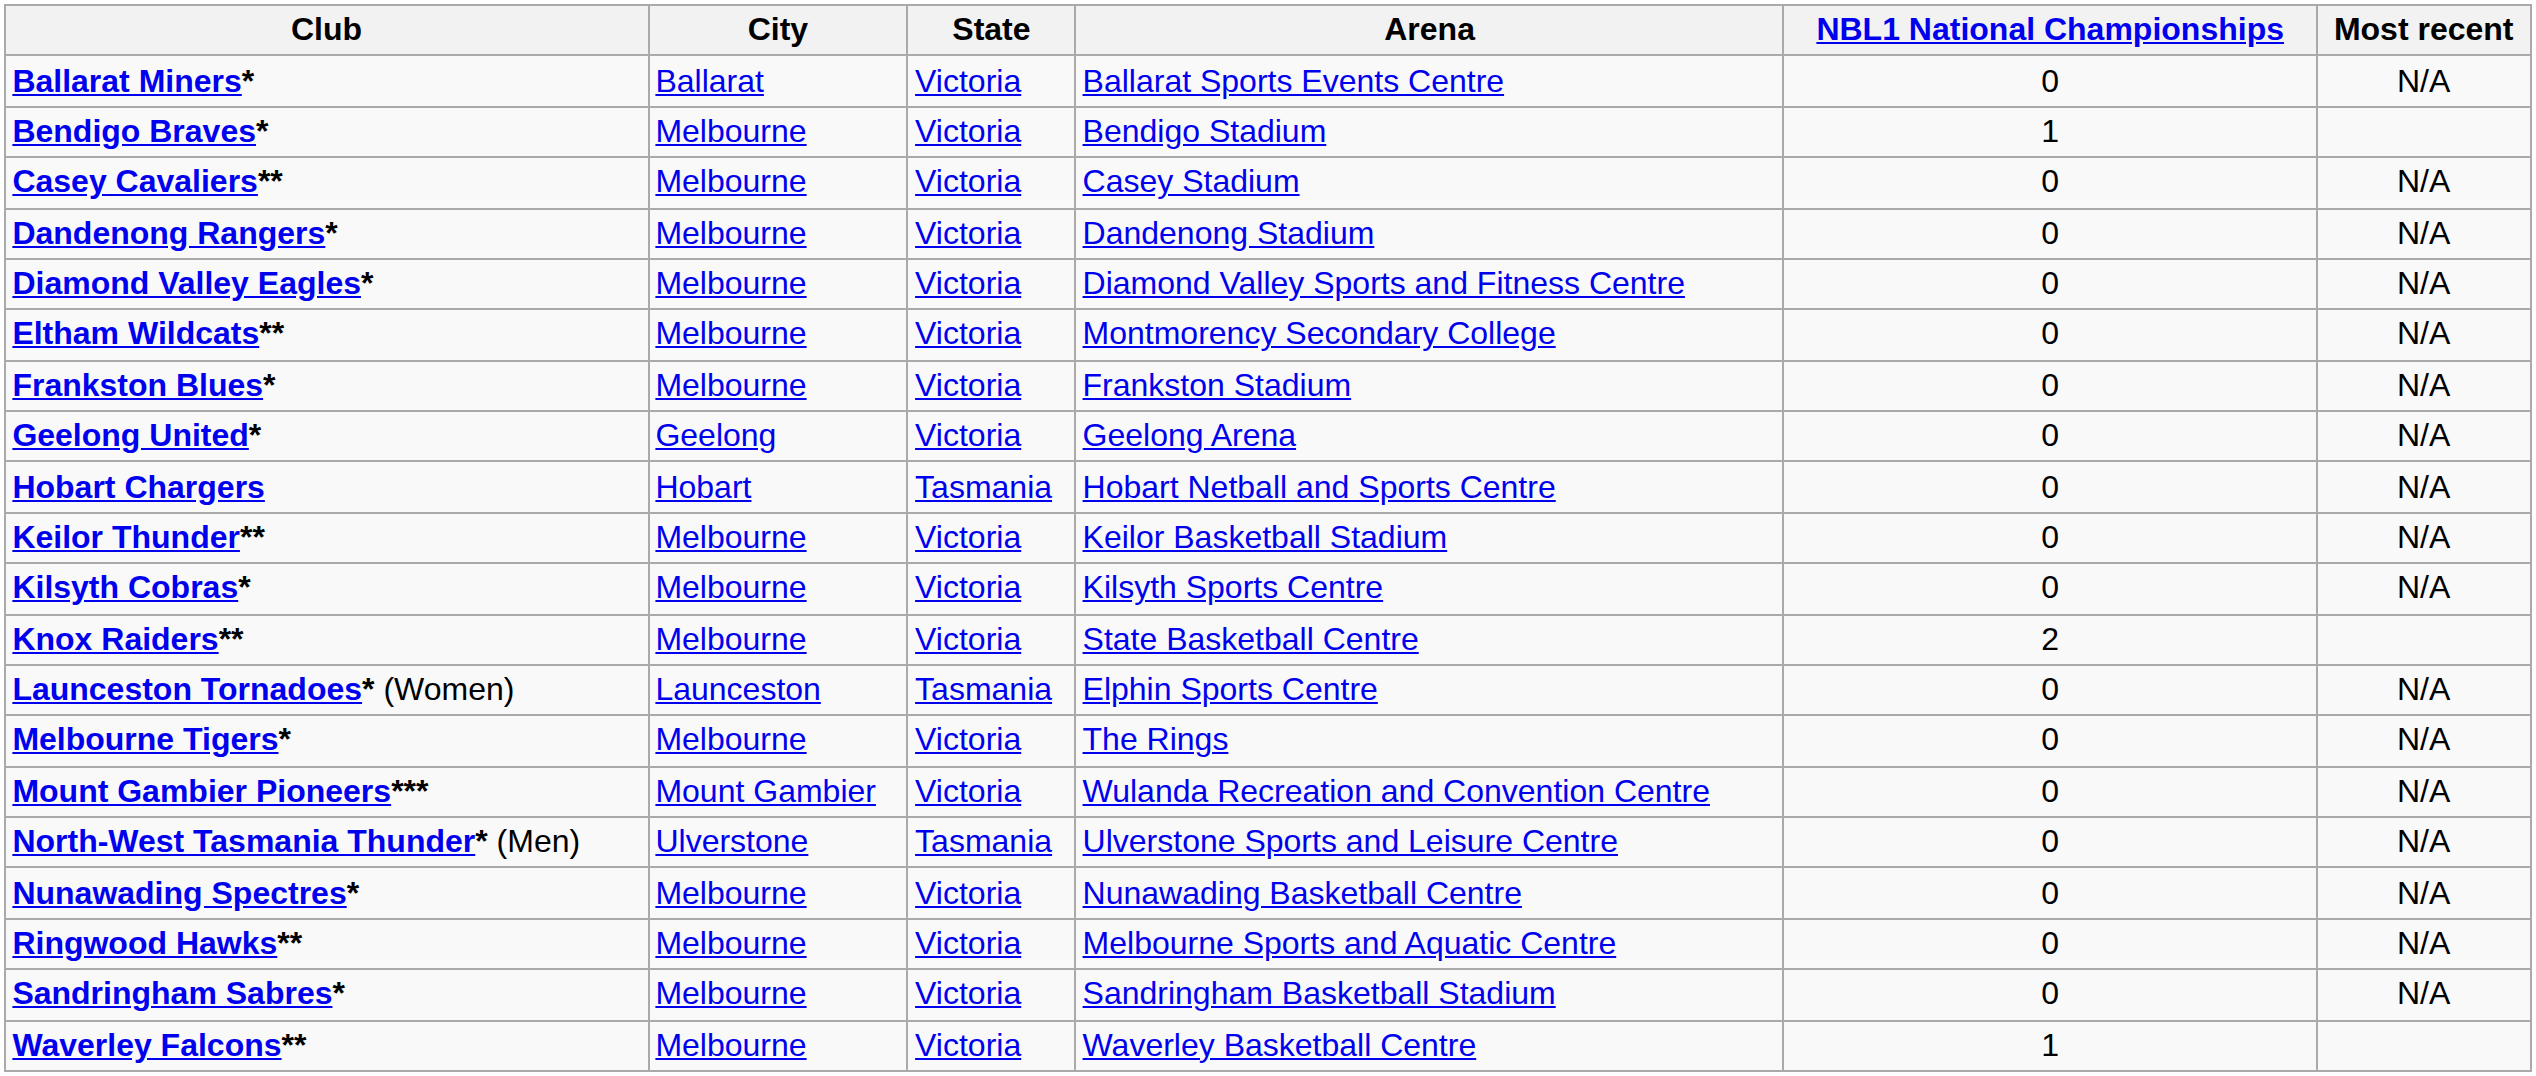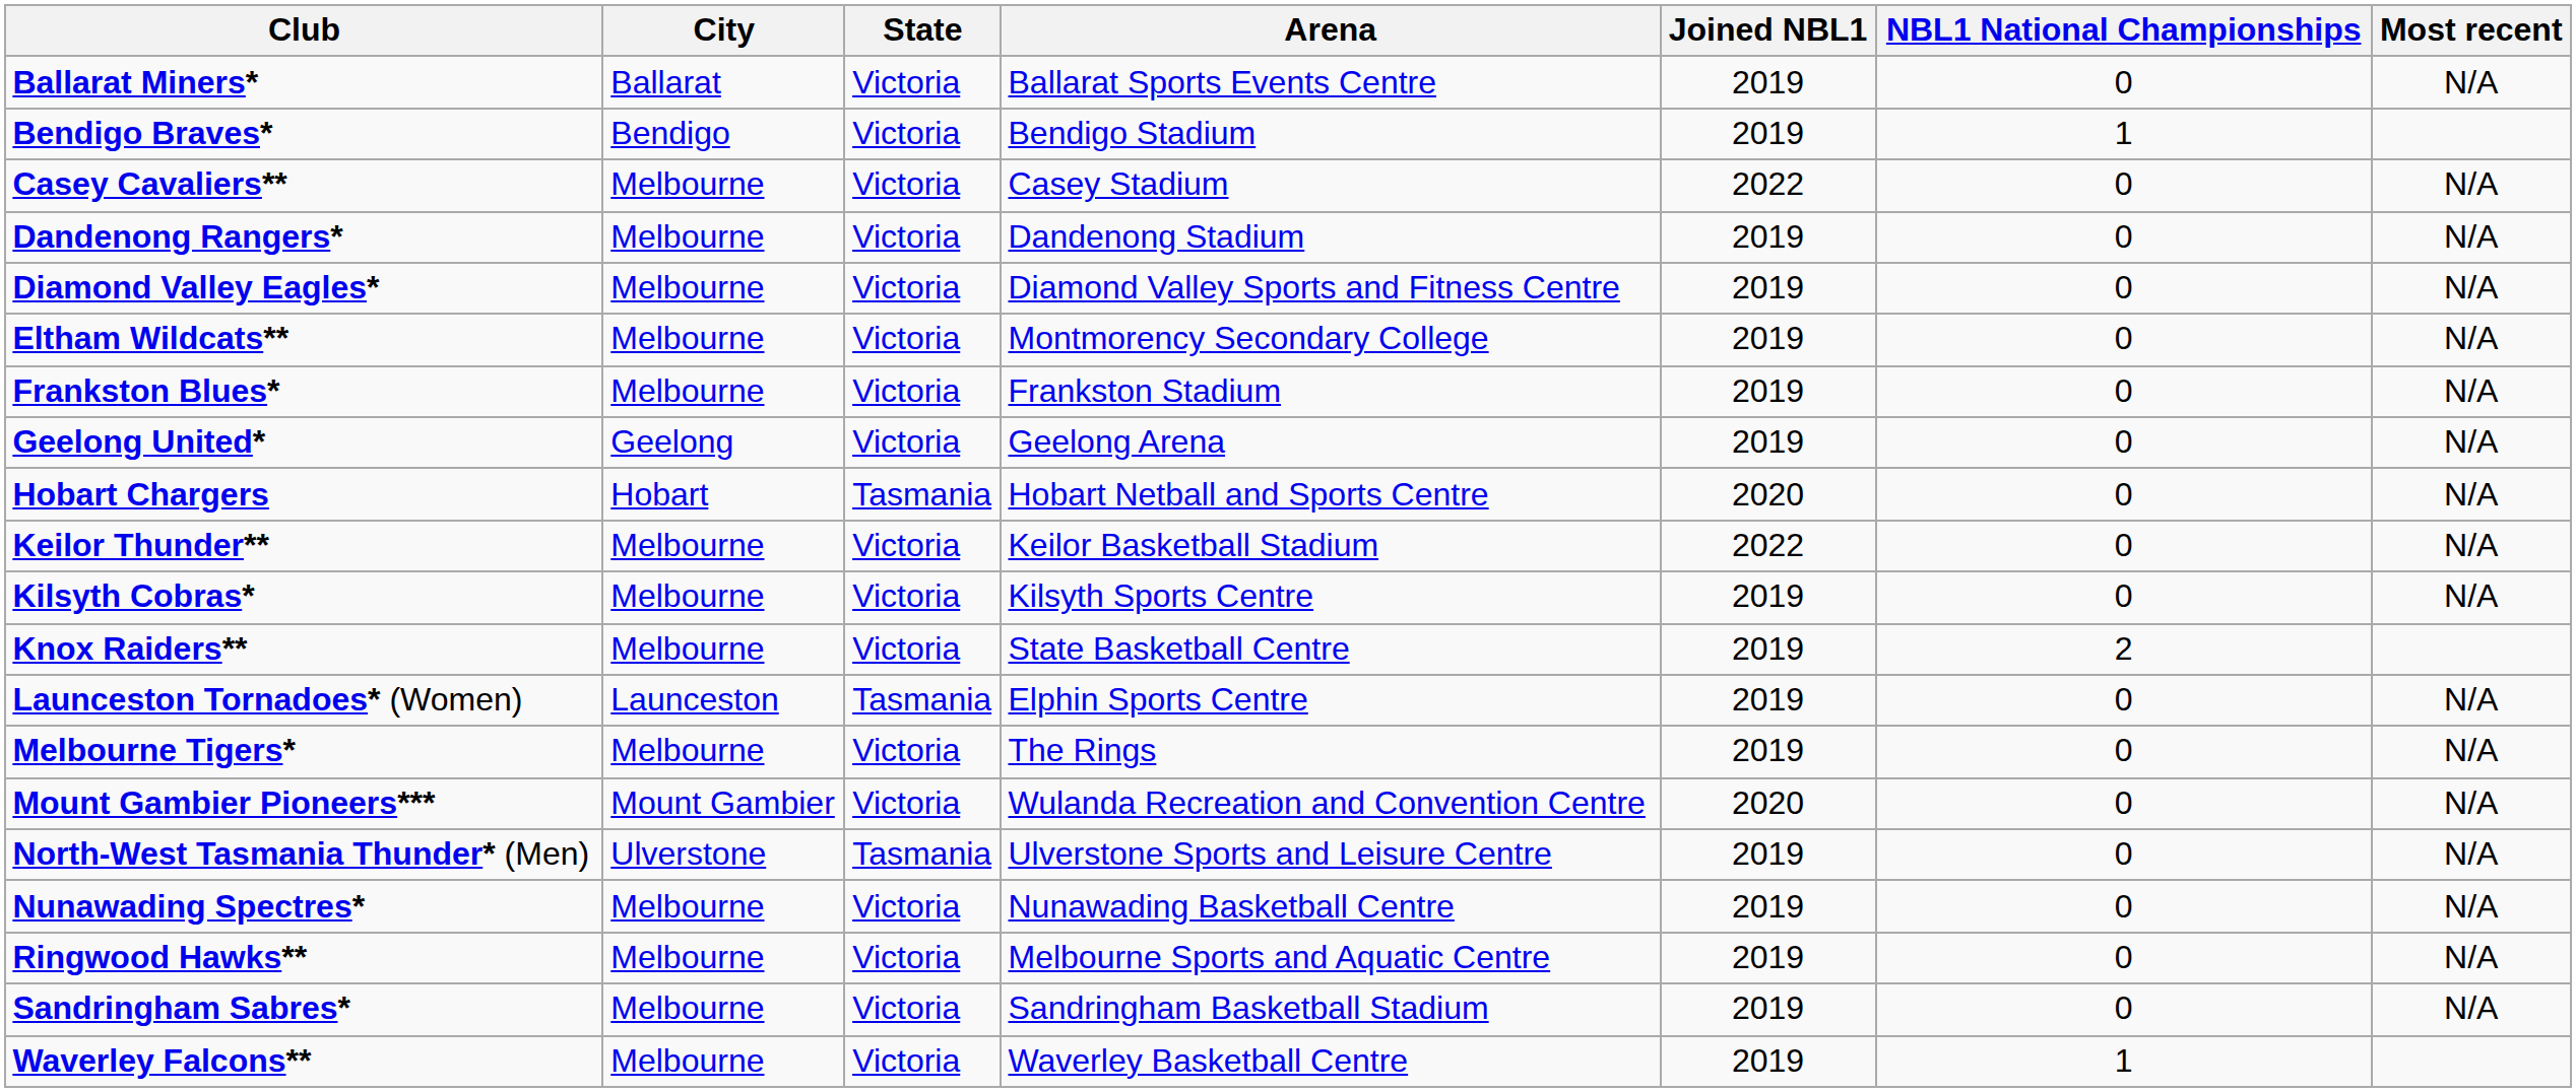+ column: Joined NBL1 | 2019 | 2019 | 2022 | 2019 | 2019 | 2019 | 2019 | 2019 | 2020 | 2022 | 2019 | 2019 | 2019 | 2019 | 2020 | 2019 | 2019 | 2019 | 2019 | 2019
Bendigo Braves* | City: Melbourne -> Bendigo
